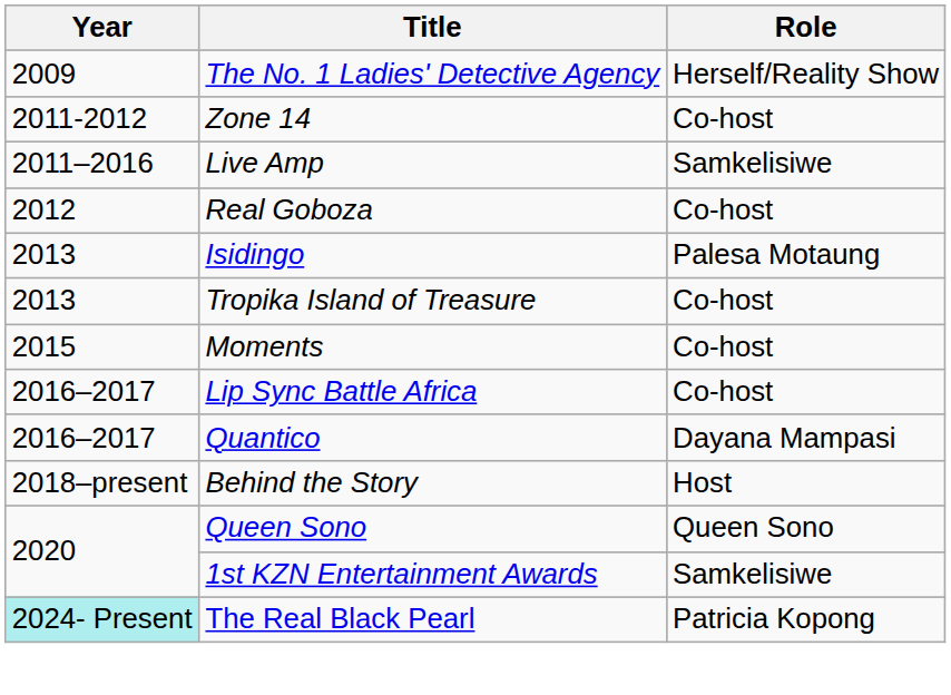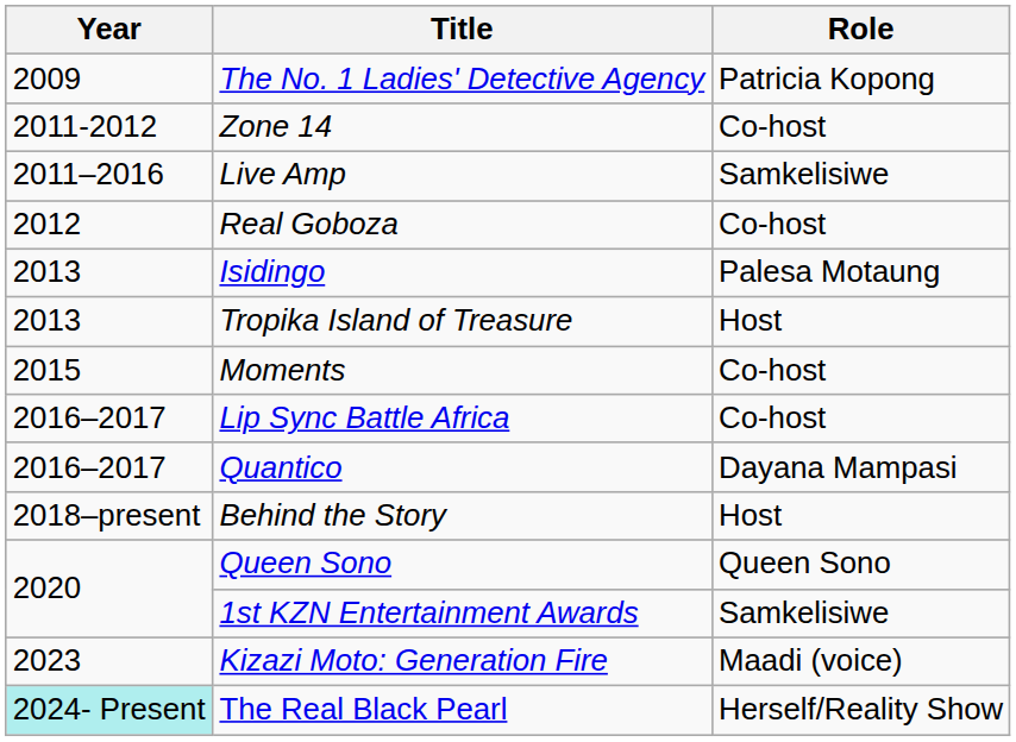The No. 1 Ladies' Detective Agency | Role: Herself/Reality Show -> Patricia Kopong
Tropika Island of Treasure | Role: Co-host -> Host
+ row: 2023 | Kizazi Moto: Generation Fire | Maadi (voice)
The Real Black Pearl | Role: Patricia Kopong -> Herself/Reality Show
